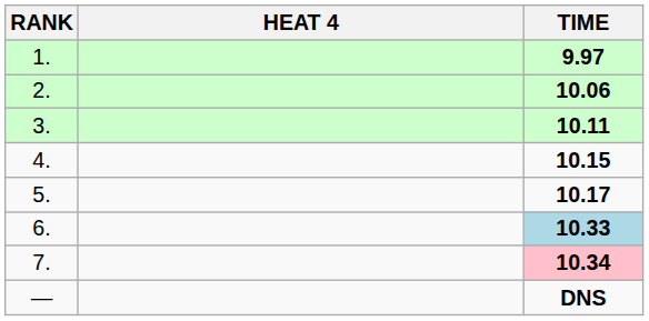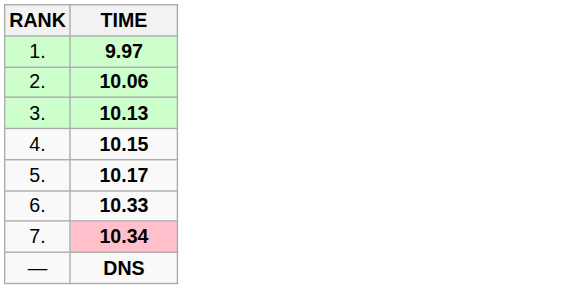- column: HEAT 4
3. | TIME: 10.11 -> 10.13
6. | TIME: lightblue background -> no background
